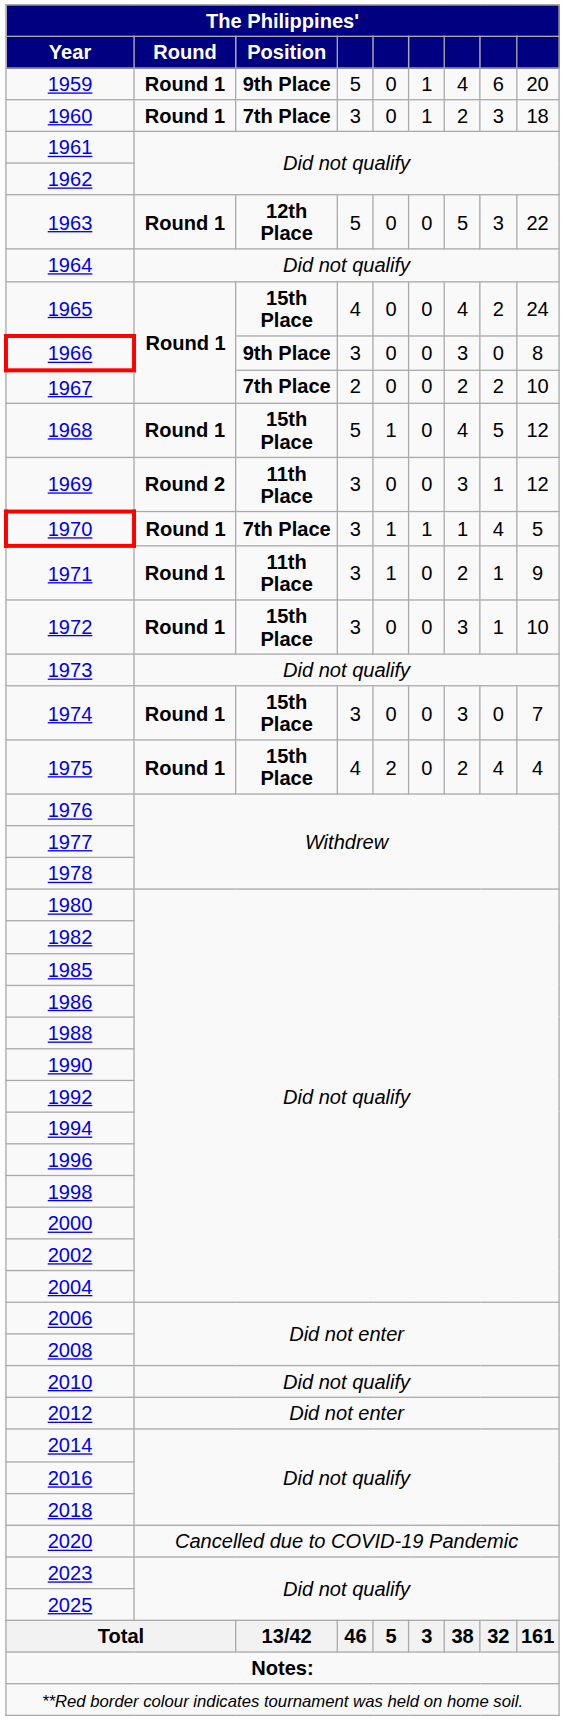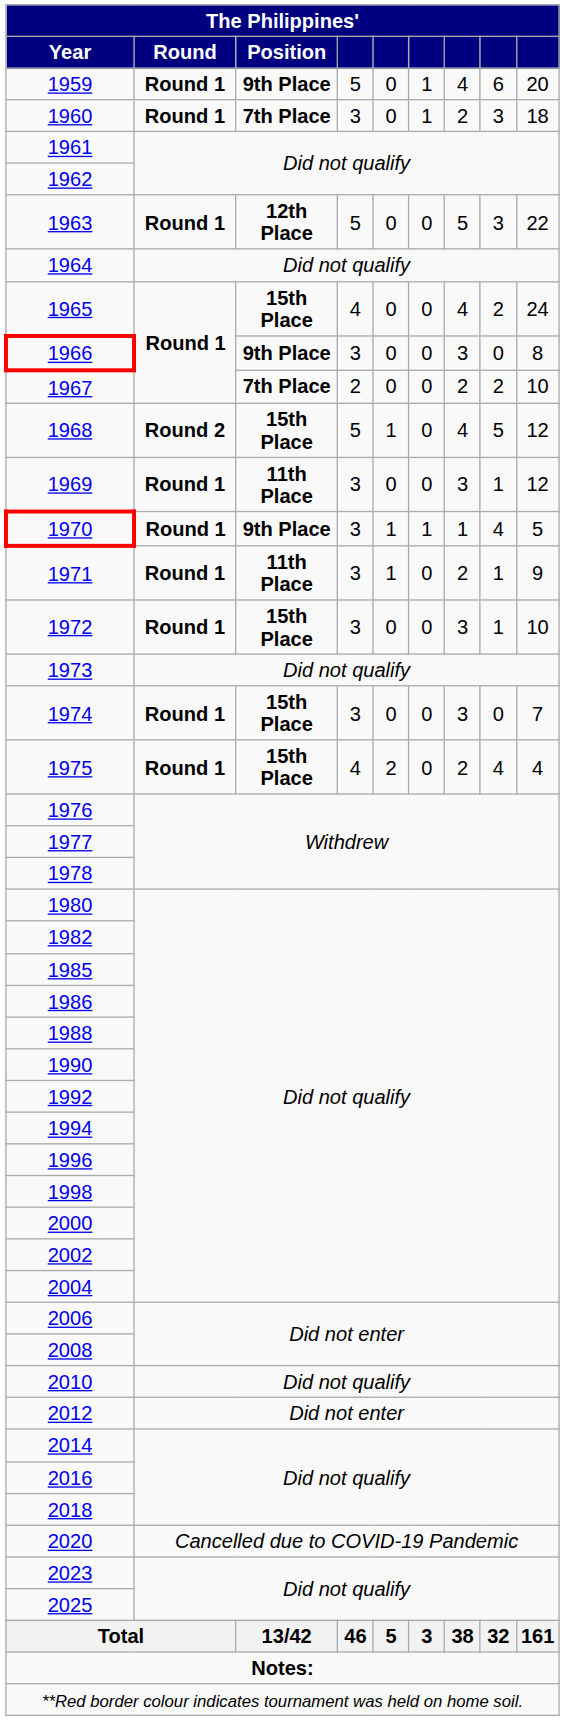1968 | Round: Round 1 -> Round 2
1969 | Round: Round 2 -> Round 1
1970 | Position: 7th Place -> 9th Place
